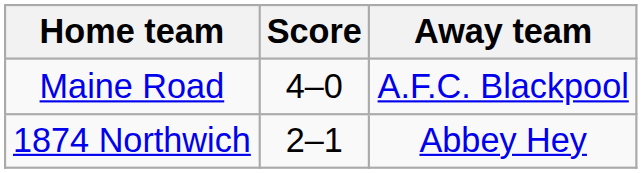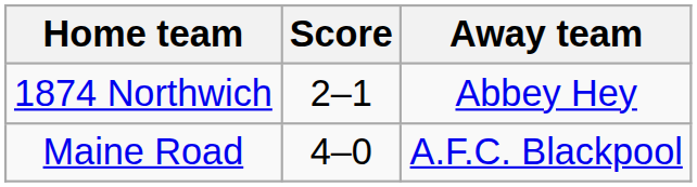rows swapped: 1874 Northwich <-> Maine Road
